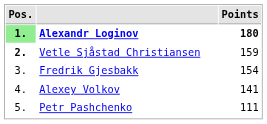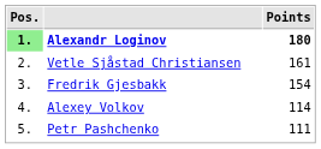Vetle Sjåstad Christiansen | Pos.: bold -> normal
Vetle Sjåstad Christiansen | Points: 159 -> 161
Alexey Volkov | Points: 141 -> 114
